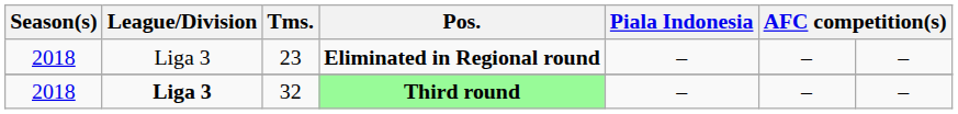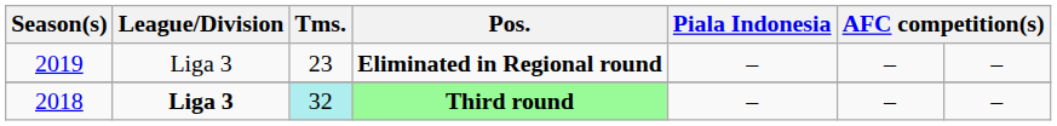Eliminated in Regional round | Season(s): 2018 -> 2019
Third round | Tms.: no background -> paleturquoise background
